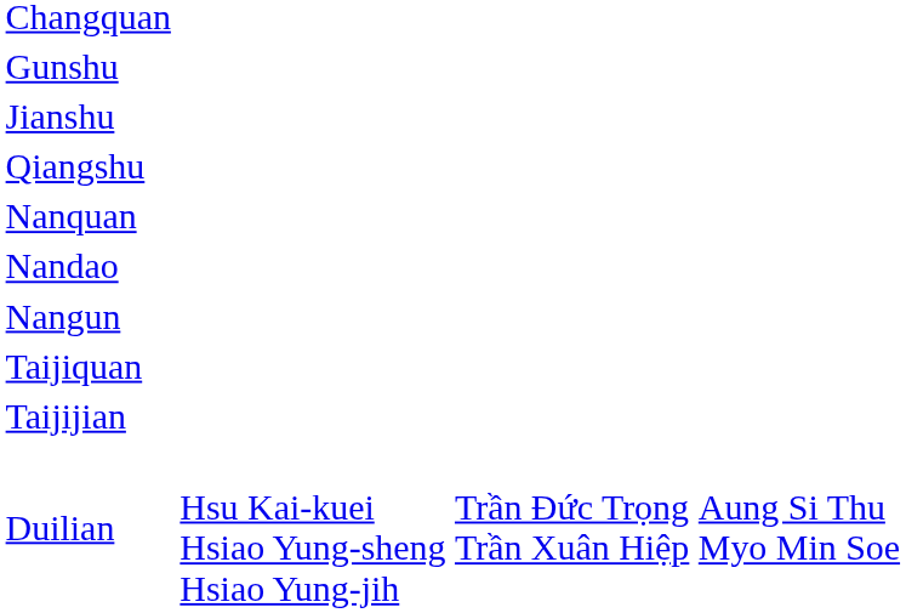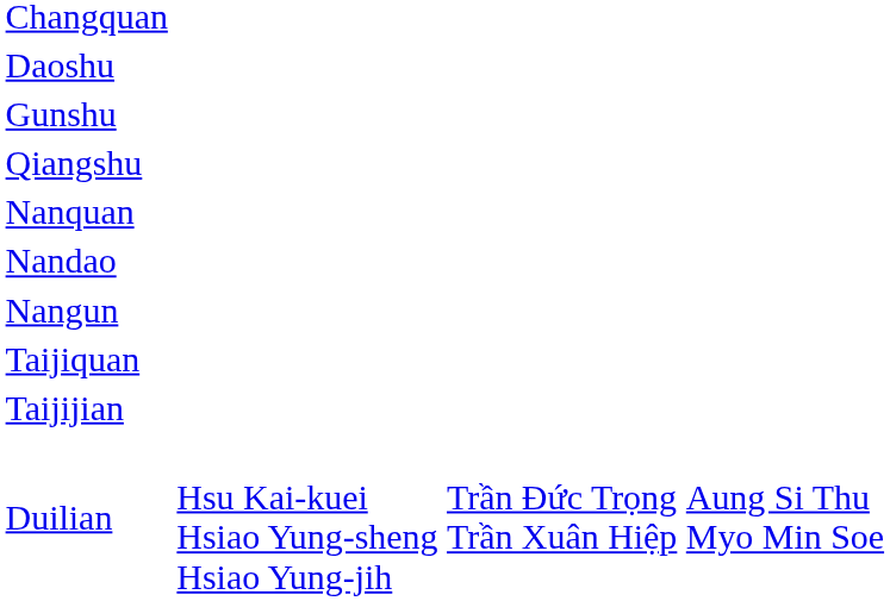+ row: Daoshu
- row: Jianshu
